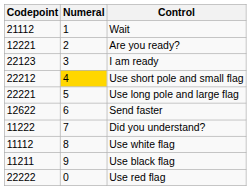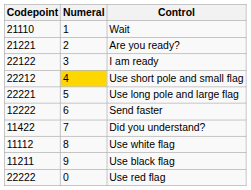Wait | Codepoint: 21112 -> 21110
Are you ready? | Codepoint: 12221 -> 21221
I am ready | Codepoint: 22123 -> 22122
Send faster | Codepoint: 12622 -> 12222
Did you understand? | Codepoint: 11222 -> 11422
